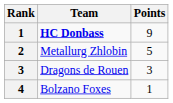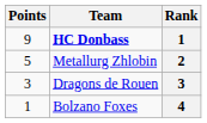columns swapped: Rank <-> Points
